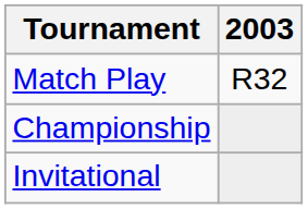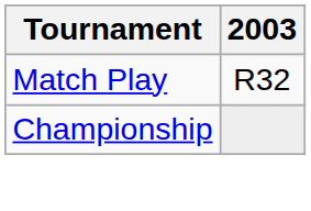- row: Invitational
